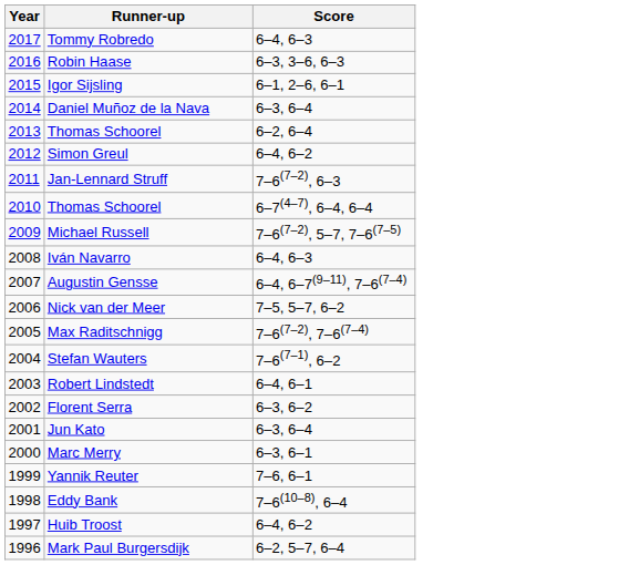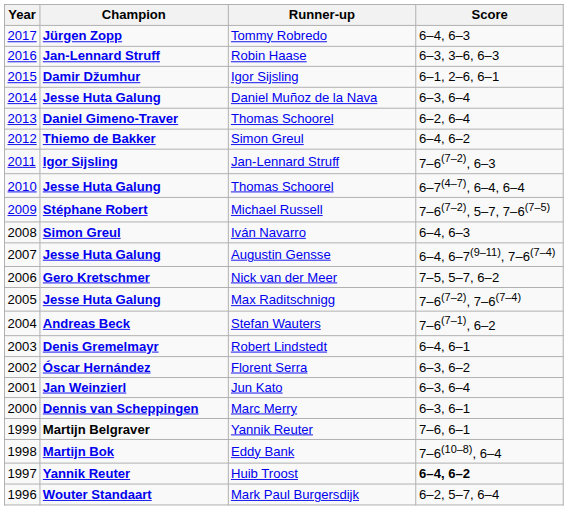+ column: Champion | Jürgen Zopp | Jan-Lennard Struff | Damir Džumhur | Jesse Huta Galung | Daniel Gimeno-Traver | Thiemo de Bakker | Igor Sijsling | Jesse Huta Galung | Stéphane Robert | Simon Greul | Jesse Huta Galung | Gero Kretschmer | Jesse Huta Galung | Andreas Beck | Denis Gremelmayr | Óscar Hernández | Jan Weinzierl | Dennis van Scheppingen | Martijn Belgraver | Martijn Bok | Yannik Reuter | Wouter Standaart
Huib Troost | Score: normal -> bold
